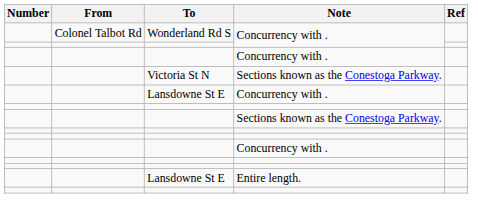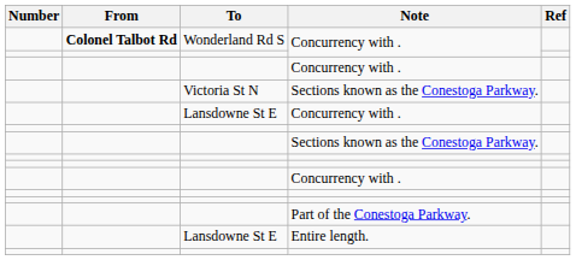Wonderland Rd S / Concurrency with . | From: normal -> bold
+ row: Part of the Conestoga Parkway.
